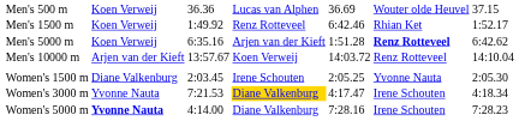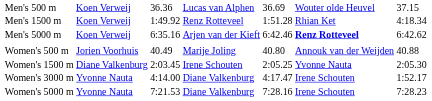Men's 1500 m | column 5: 6:42.46 -> 1:51.28
Men's 1500 m | column 7: 1:52.17 -> 4:18.34
Men's 5000 m | column 5: 1:51.28 -> 6:42.46
- row: Men's 10000 m | Arjen van der Kieft | 13:57.67 | Koen Verweij | 14:03.72 | Renz Rotteveel | 14:10.04
+ row: Women's 500 m | Jorien Voorhuis | 40.49 | Marije Joling | 40.80 | Annouk van der Weijden | 40.88
Women's 3000 m | column 3: 7:21.53 -> 4:14.00
Women's 3000 m | column 4: gold background -> no background
Women's 3000 m | column 7: 4:18.34 -> 1:52.17
Women's 5000 m | column 2: bold -> normal
Women's 5000 m | column 3: 4:14.00 -> 7:21.53
